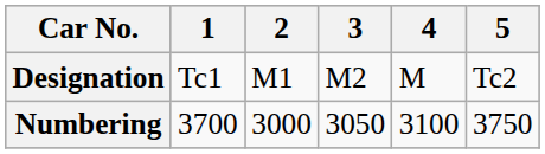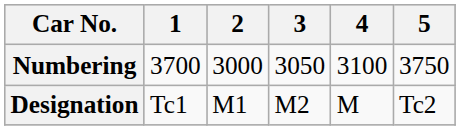rows swapped: Designation <-> Numbering
